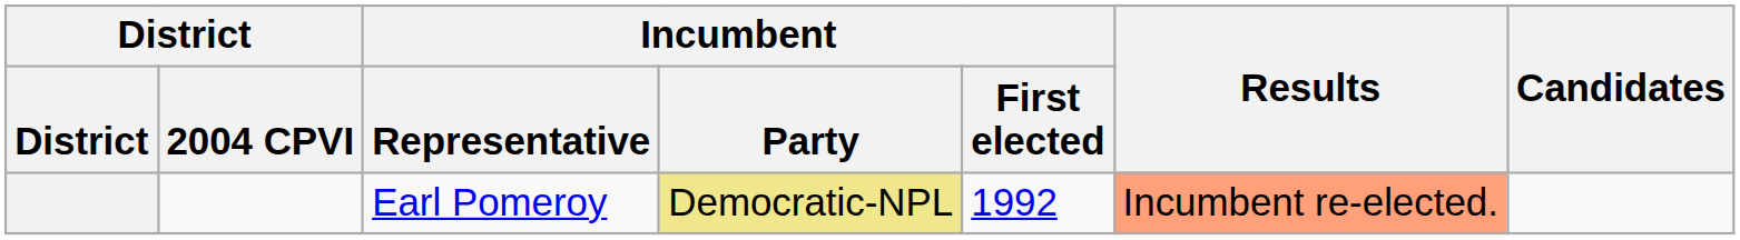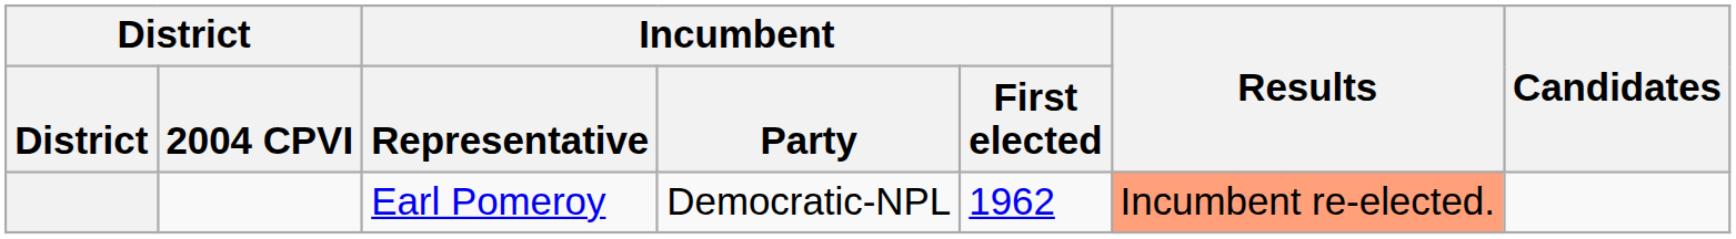Earl Pomeroy | Incumbent / Party: khaki background -> no background
Earl Pomeroy | Incumbent / First elected: 1992 -> 1962
